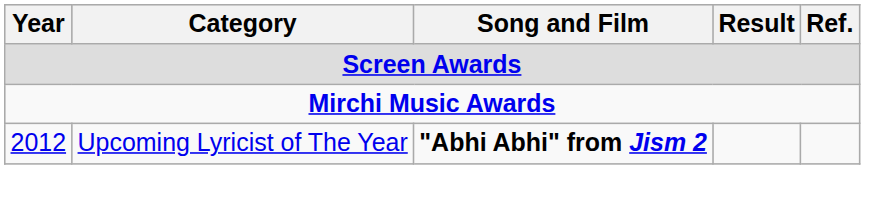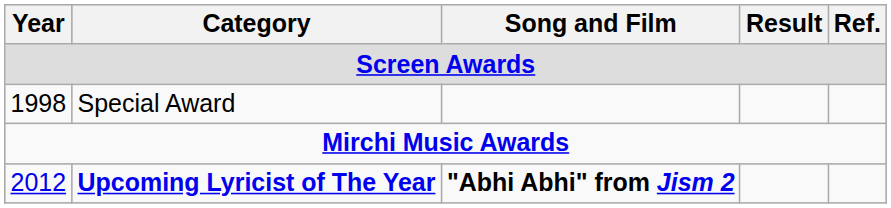+ row: 1998 | Special Award
2012 | Category: normal -> bold
